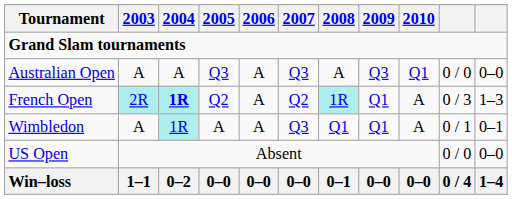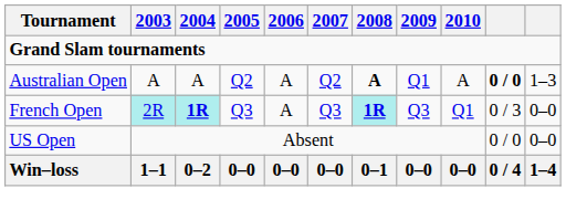Australian Open | 2005: Q3 -> Q2
Australian Open | 2007: Q3 -> Q2
Australian Open | 2008: normal -> bold
Australian Open | 2009: Q3 -> Q1
Australian Open | 2010: Q1 -> A
Australian Open | column 10: normal -> bold
Australian Open | column 11: 0–0 -> 1–3
French Open | 2005: Q2 -> Q3
French Open | 2007: Q2 -> Q3
French Open | 2008: normal -> bold
French Open | 2009: Q1 -> Q3
French Open | 2010: A -> Q1
French Open | column 11: 1–3 -> 0–0
- row: Wimbledon | A | 1R | A | A | Q3 | Q1 | Q1 | A | 0 / 1 | 0–1
